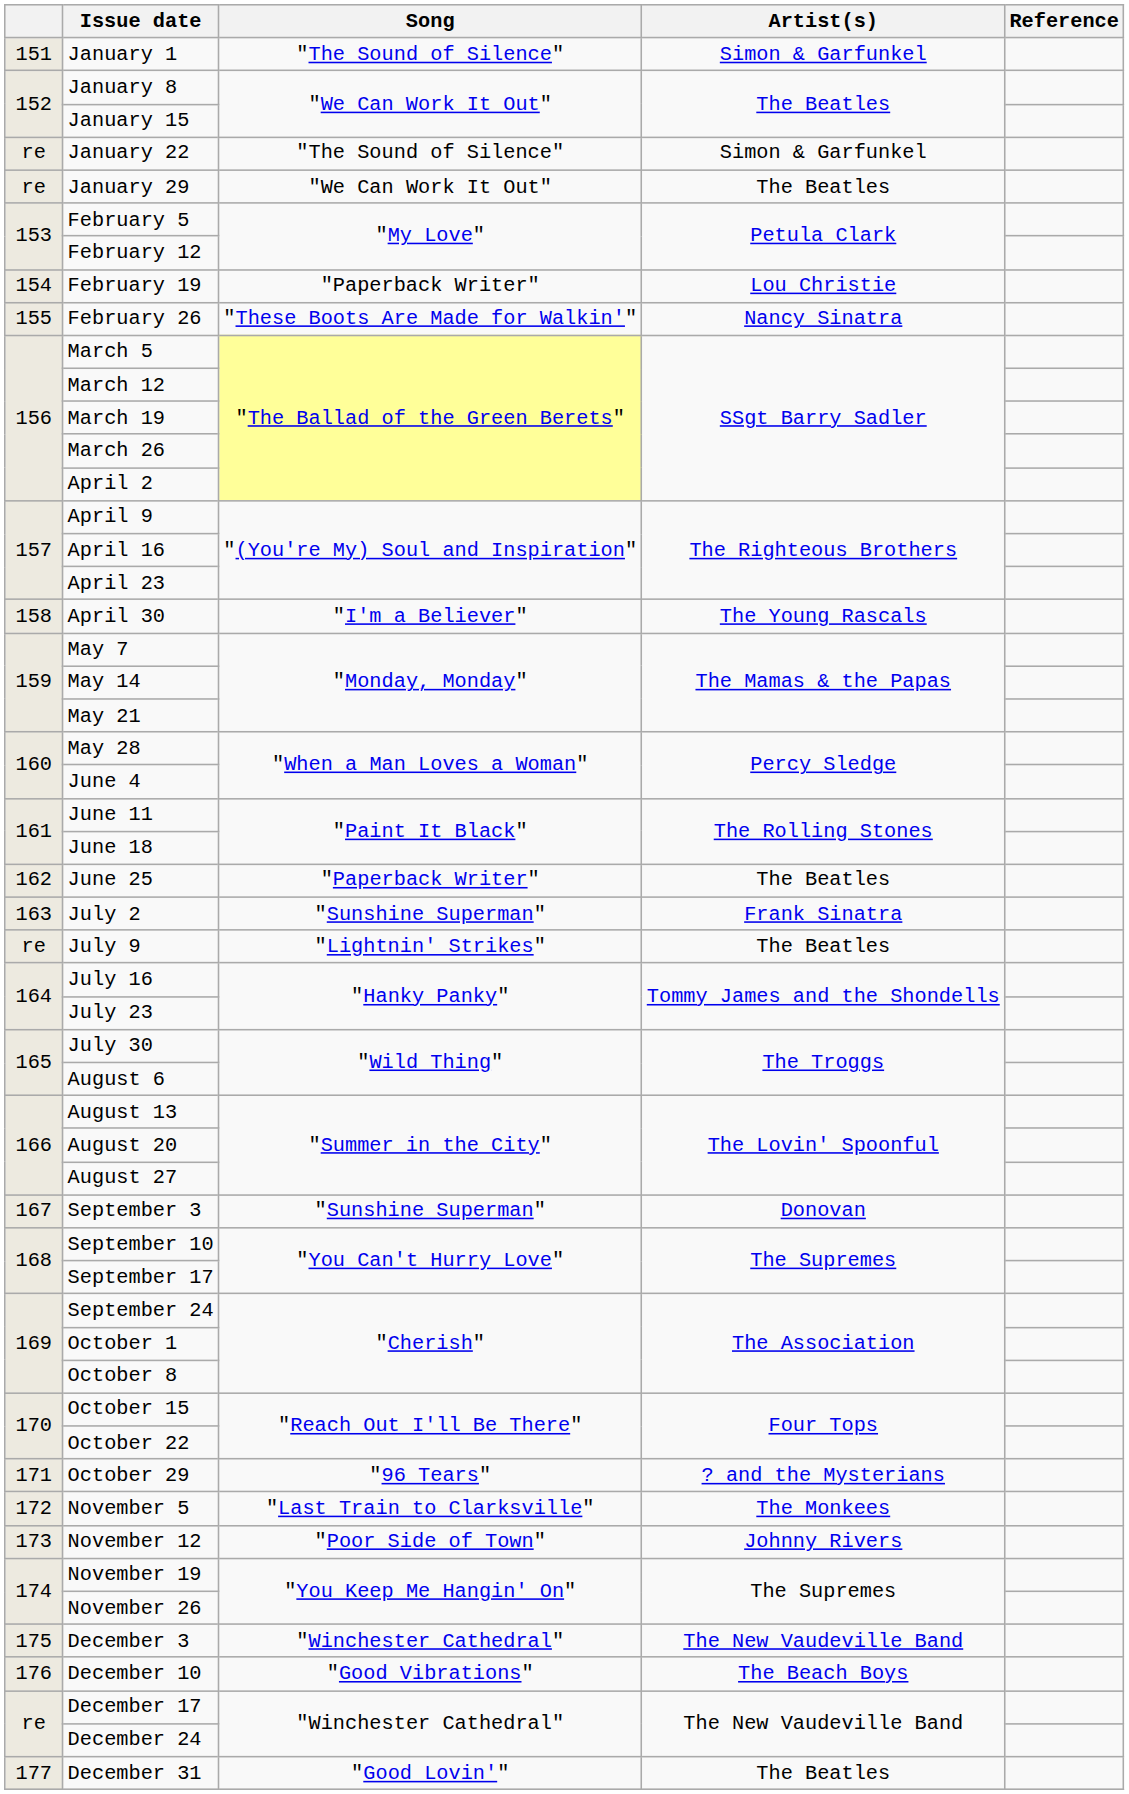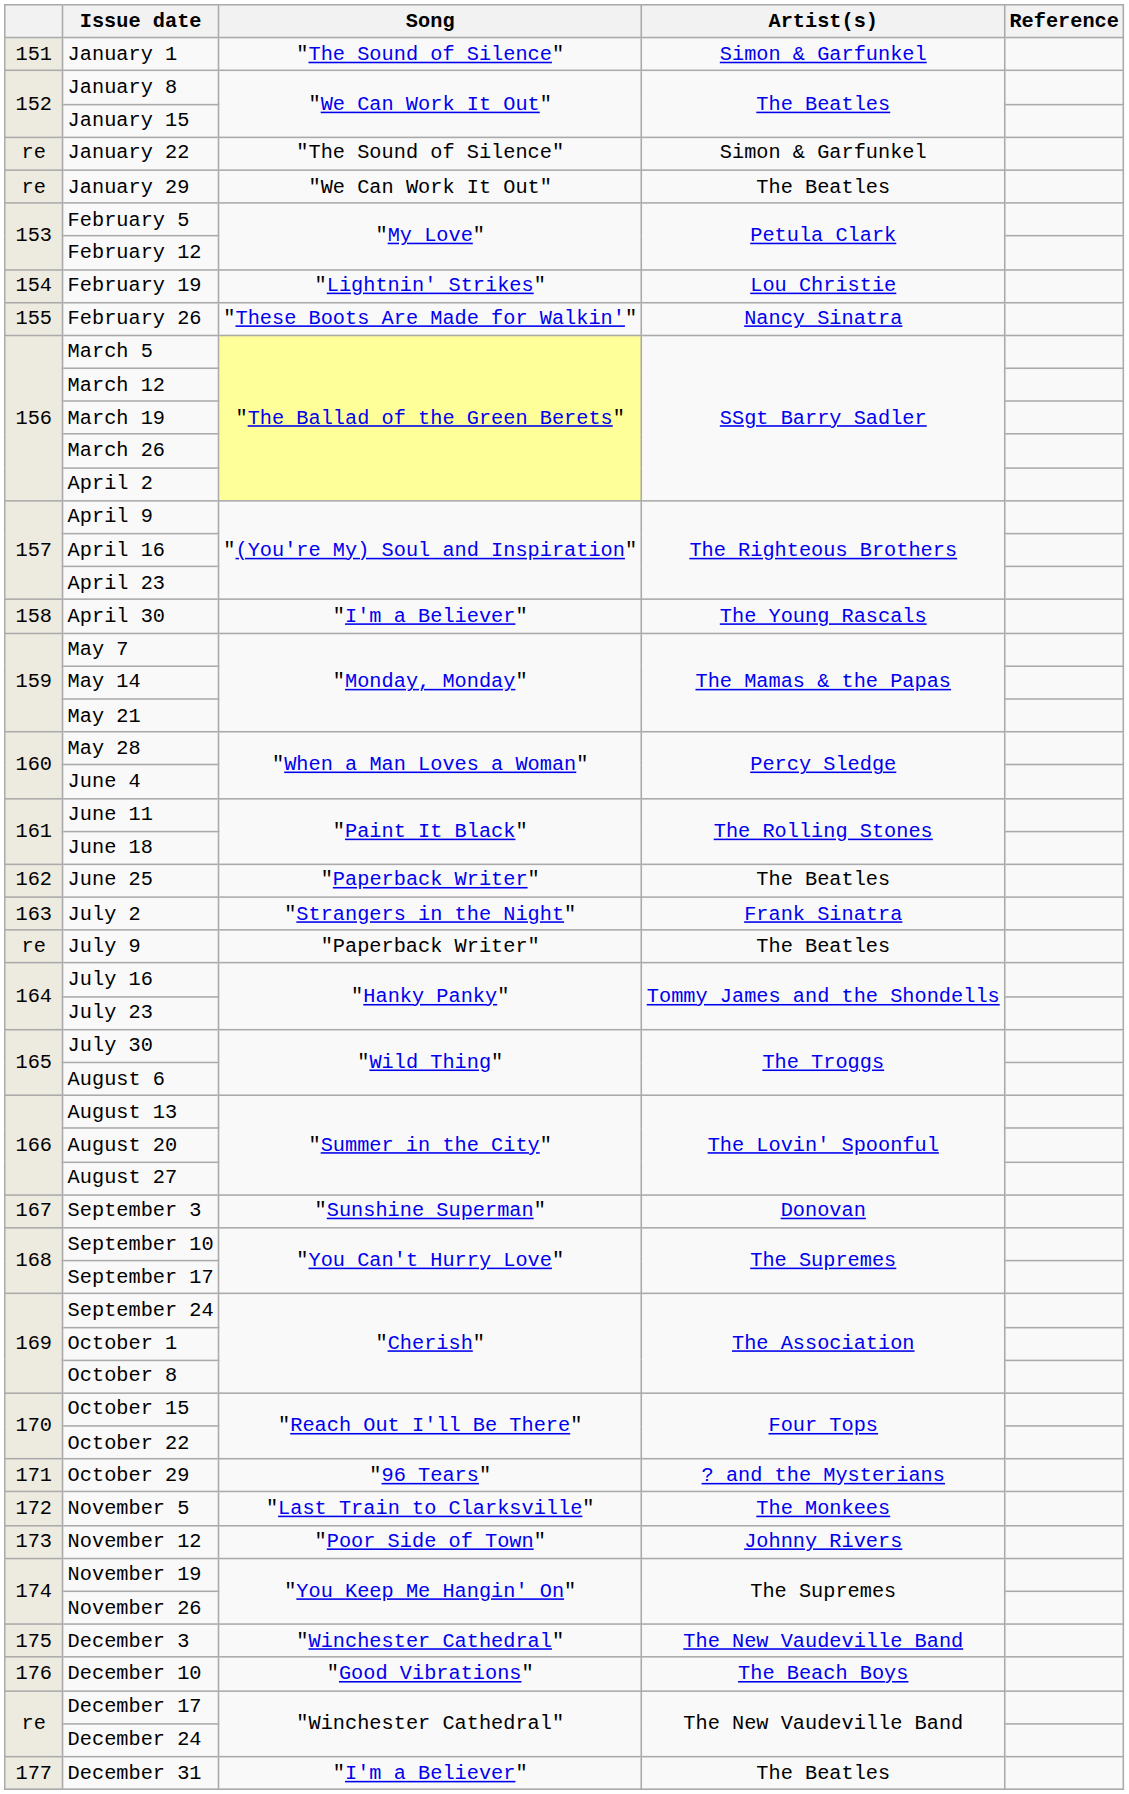February 19 | Song: "Paperback Writer" -> "Lightnin' Strikes"
July 2 | Song: "Sunshine Superman" -> "Strangers in the Night"
July 9 | Song: "Lightnin' Strikes" -> "Paperback Writer"
December 31 | Song: "Good Lovin'" -> "I'm a Believer"
